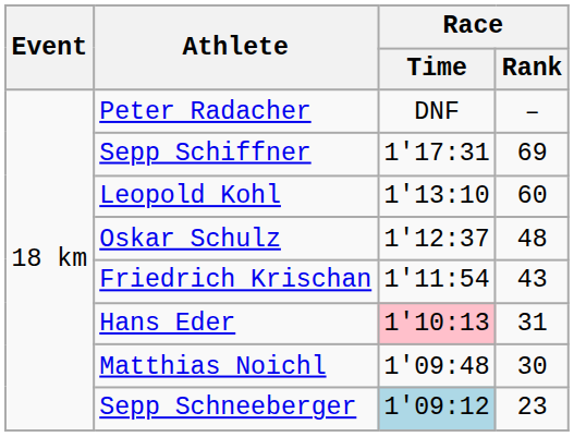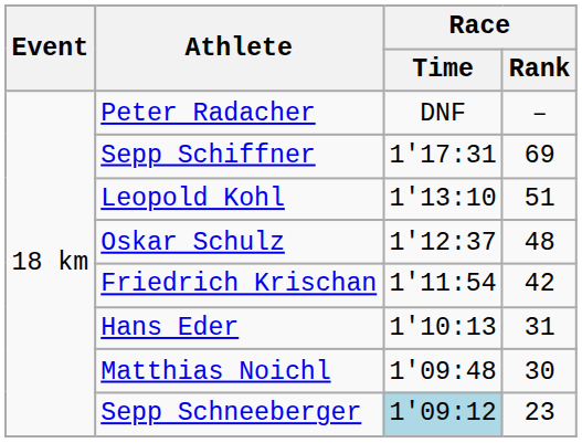Leopold Kohl | Race / Rank: 60 -> 51
Friedrich Krischan | Race / Rank: 43 -> 42
Hans Eder | Race / Time: pink background -> no background
